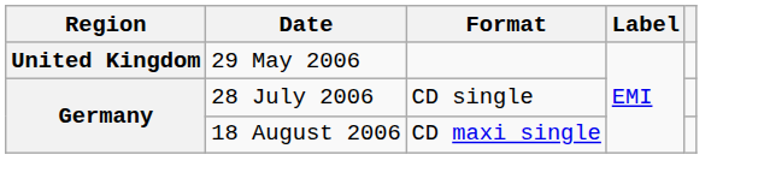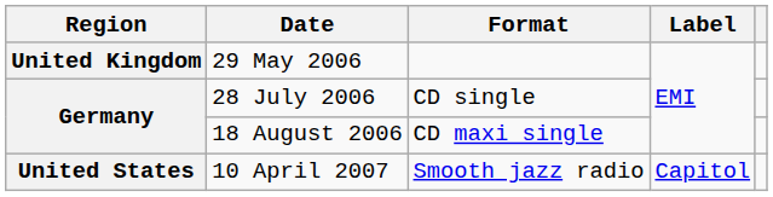+ row: United States | 10 April 2007 | Smooth jazz radio | Capitol
